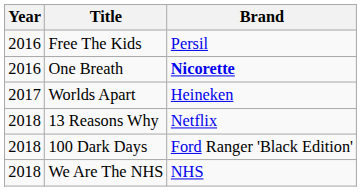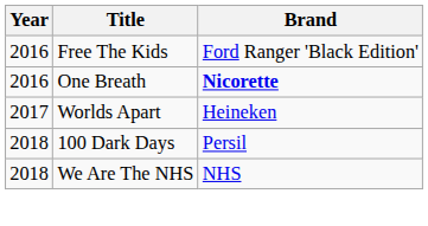Free The Kids | Brand: Persil -> Ford Ranger 'Black Edition'
- row: 2018 | 13 Reasons Why | Netflix
100 Dark Days | Brand: Ford Ranger 'Black Edition' -> Persil
